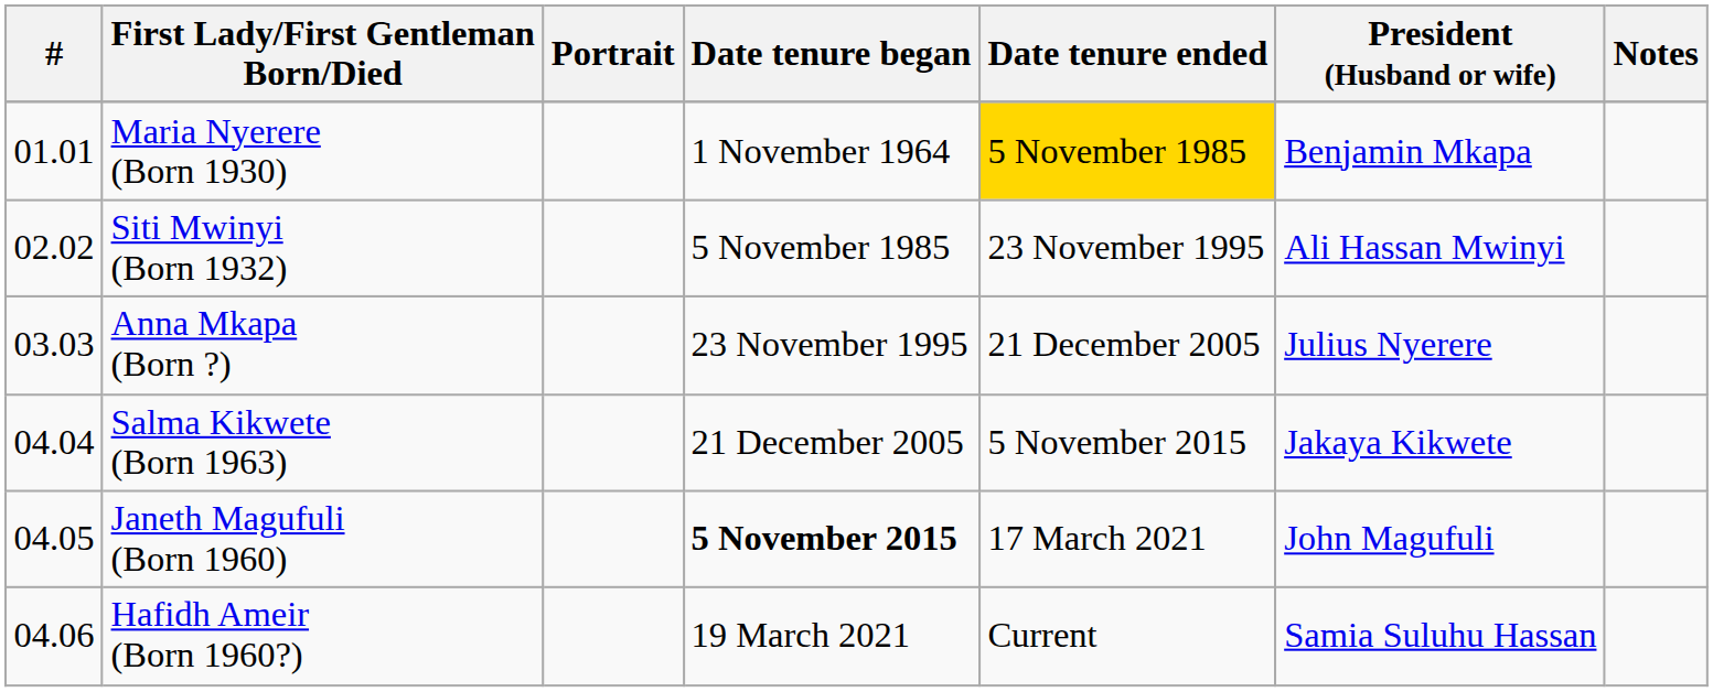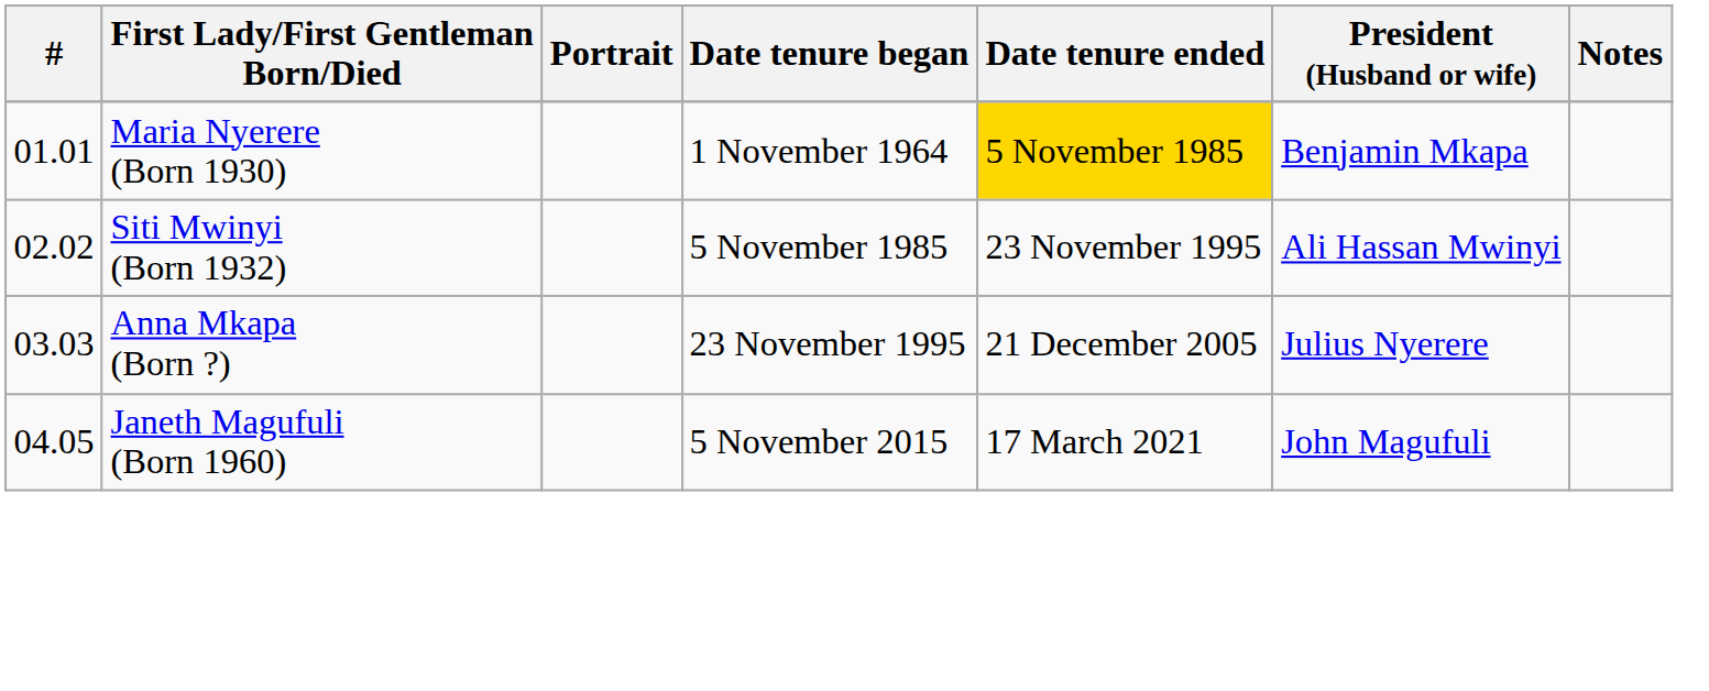- row: 04.04 | Salma Kikwete (Born 1963) | 21 December 2005 | 5 November 2015 | Jakaya Kikwete
Janeth Magufuli (Born 1960) | Date tenure began: bold -> normal
- row: 04.06 | Hafidh Ameir (Born 1960?) | 19 March 2021 | Current | Samia Suluhu Hassan
